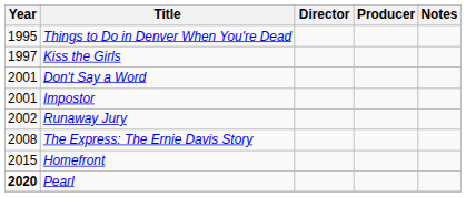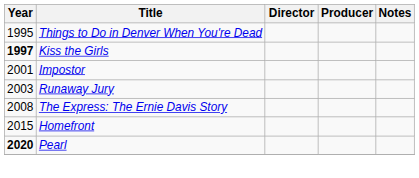Kiss the Girls | Year: normal -> bold
- row: 2001 | Don't Say a Word
Runaway Jury | Year: 2002 -> 2003
